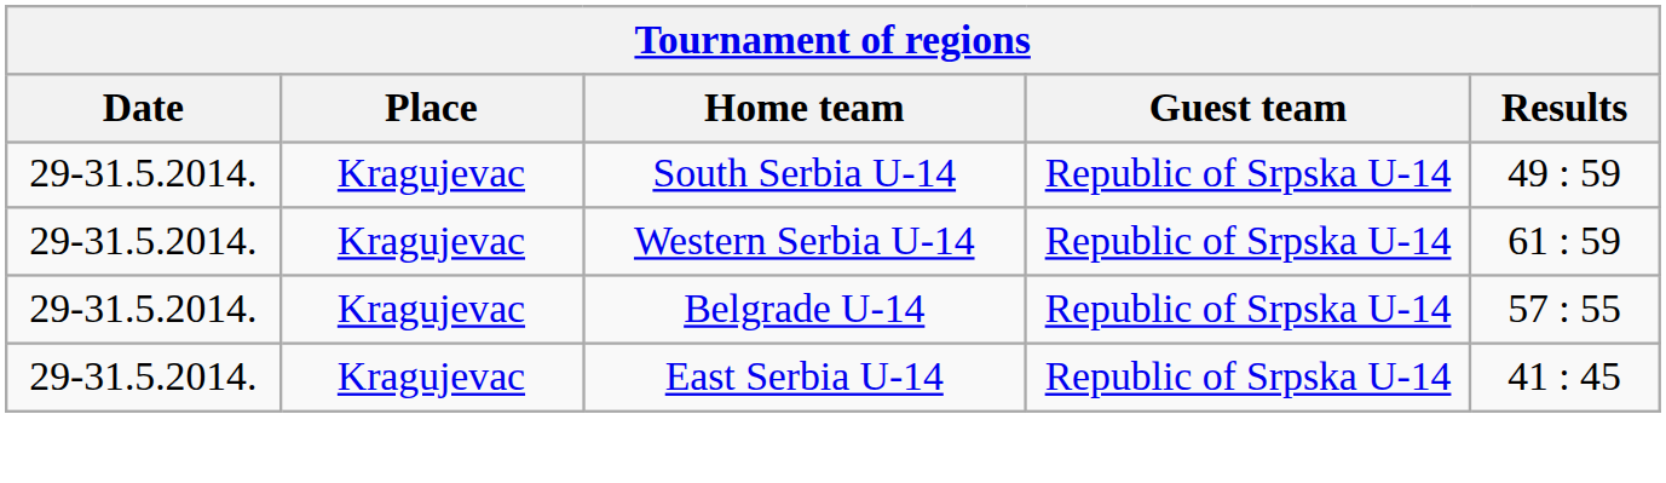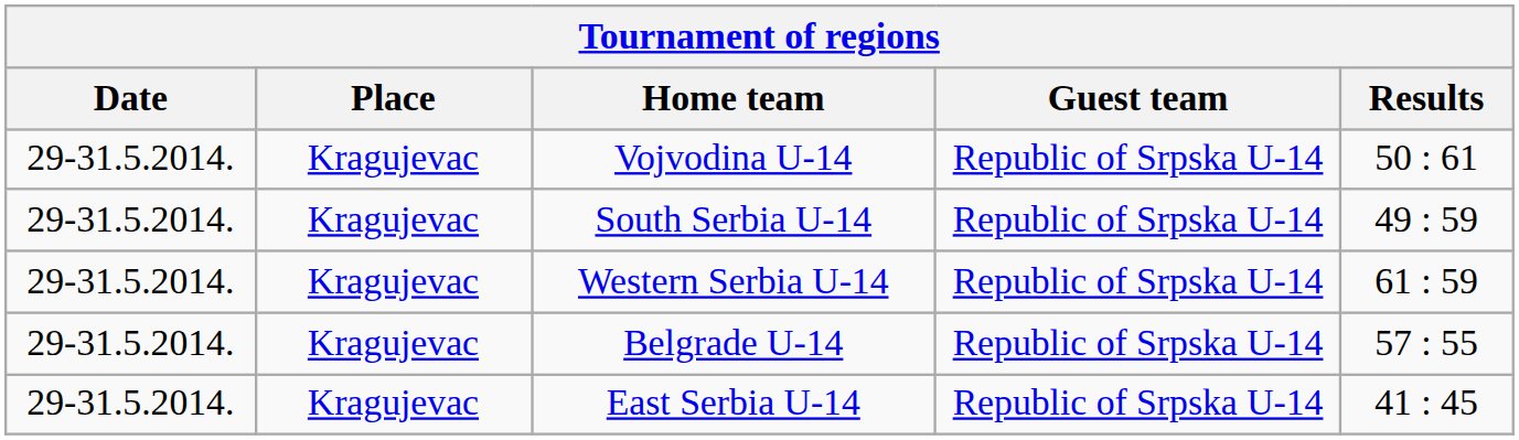+ row: 29-31.5.2014. | Kragujevac | Vojvodina U-14 | Republic of Srpska U-14 | 50 : 61
